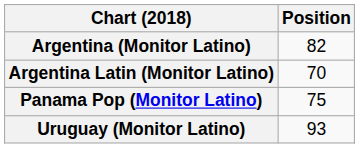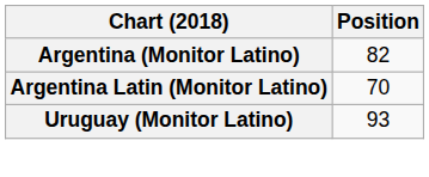- row: Panama Pop (Monitor Latino) | 75
